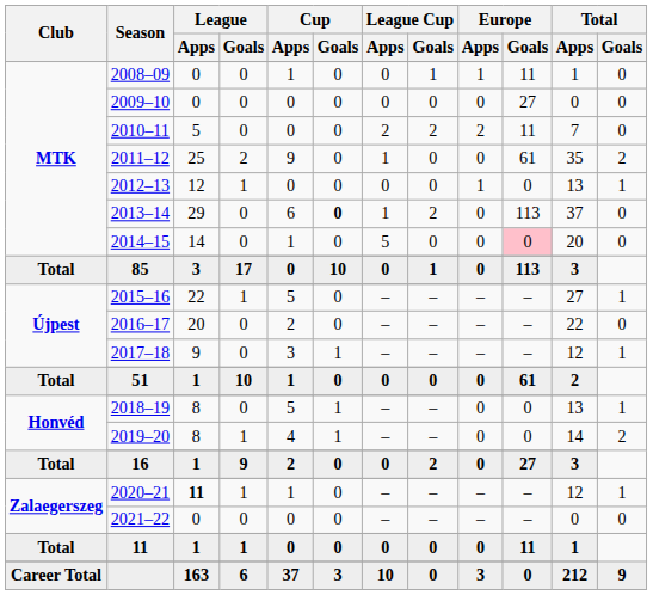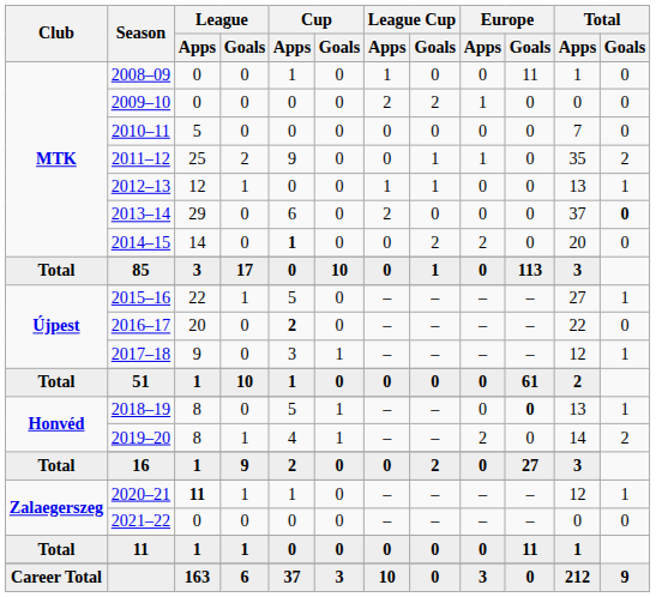2008–09 | League Cup / Apps: 0 -> 1
2008–09 | League Cup / Goals: 1 -> 0
2008–09 | Europe / Apps: 1 -> 0
2009–10 | League Cup / Apps: 0 -> 2
2009–10 | League Cup / Goals: 0 -> 2
2009–10 | Europe / Apps: 0 -> 1
2009–10 | Europe / Goals: 27 -> 0
2010–11 | League Cup / Apps: 2 -> 0
2010–11 | League Cup / Goals: 2 -> 0
2010–11 | Europe / Apps: 2 -> 0
2010–11 | Europe / Goals: 11 -> 0
2011–12 | League Cup / Apps: 1 -> 0
2011–12 | League Cup / Goals: 0 -> 1
2011–12 | Europe / Apps: 0 -> 1
2011–12 | Europe / Goals: 61 -> 0
2012–13 | League Cup / Apps: 0 -> 1
2012–13 | League Cup / Goals: 0 -> 1
2012–13 | Europe / Apps: 1 -> 0
2013–14 | Cup / Goals: bold -> normal
2013–14 | League Cup / Apps: 1 -> 2
2013–14 | League Cup / Goals: 2 -> 0
2013–14 | Europe / Goals: 113 -> 0
2013–14 | Total / Goals: normal -> bold
2014–15 | Cup / Apps: normal -> bold
2014–15 | League Cup / Apps: 5 -> 0
2014–15 | League Cup / Goals: 0 -> 2
2014–15 | Europe / Apps: 0 -> 2
2014–15 | Europe / Goals: pink background -> no background
2016–17 | Cup / Apps: normal -> bold
2018–19 | Europe / Goals: normal -> bold
2019–20 | Europe / Apps: 0 -> 2
